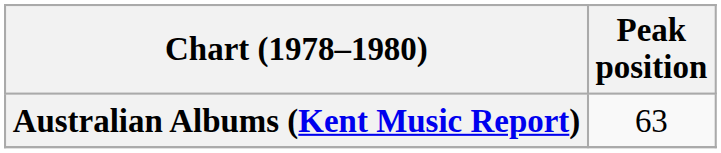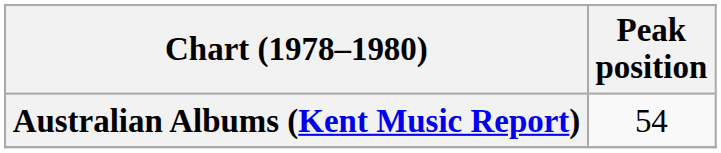Australian Albums (Kent Music Report) | Peak position: 63 -> 54
